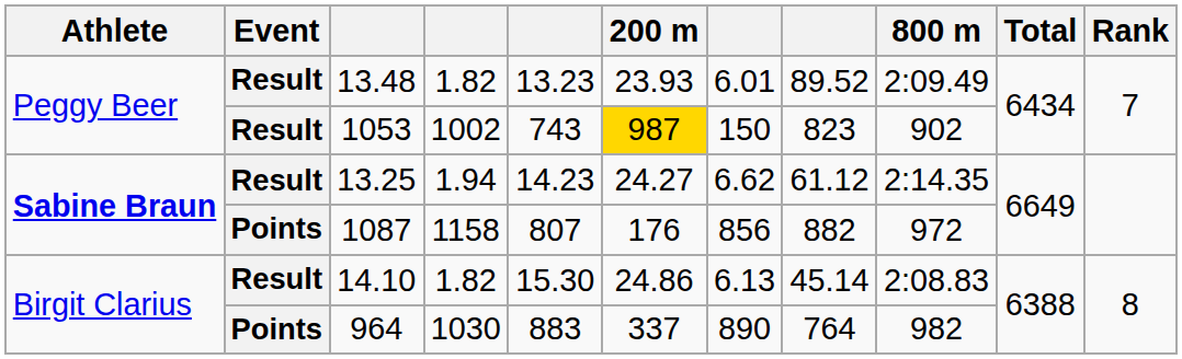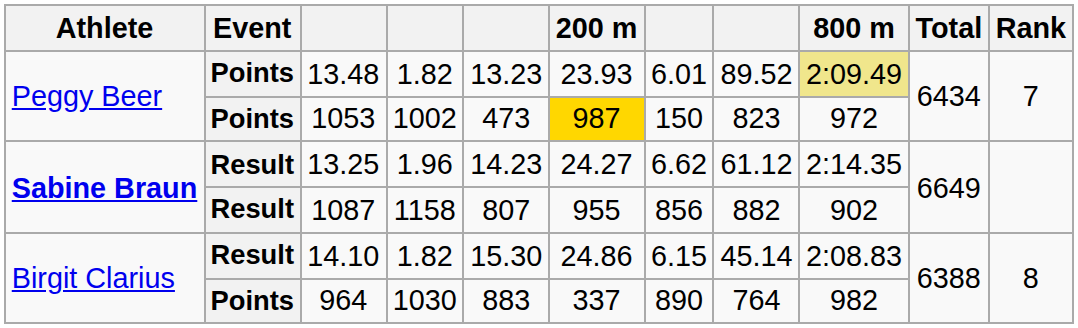13.48 | Event: Result -> Points
13.48 | 800 m: no background -> khaki background
1053 | Event: Result -> Points
1053 | column 5: 743 -> 473
1053 | 800 m: 902 -> 972
13.25 | column 4: 1.94 -> 1.96
1087 | Event: Points -> Result
1087 | 200 m: 176 -> 955
1087 | 800 m: 972 -> 902
14.10 | column 7: 6.13 -> 6.15
